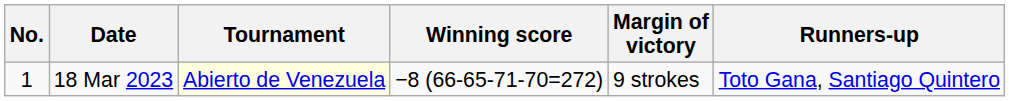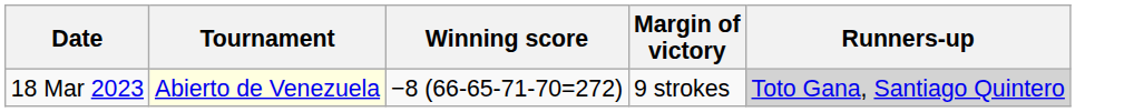- column: No. | 1
18 Mar 2023 | Runners-up: no background -> lightgrey background
